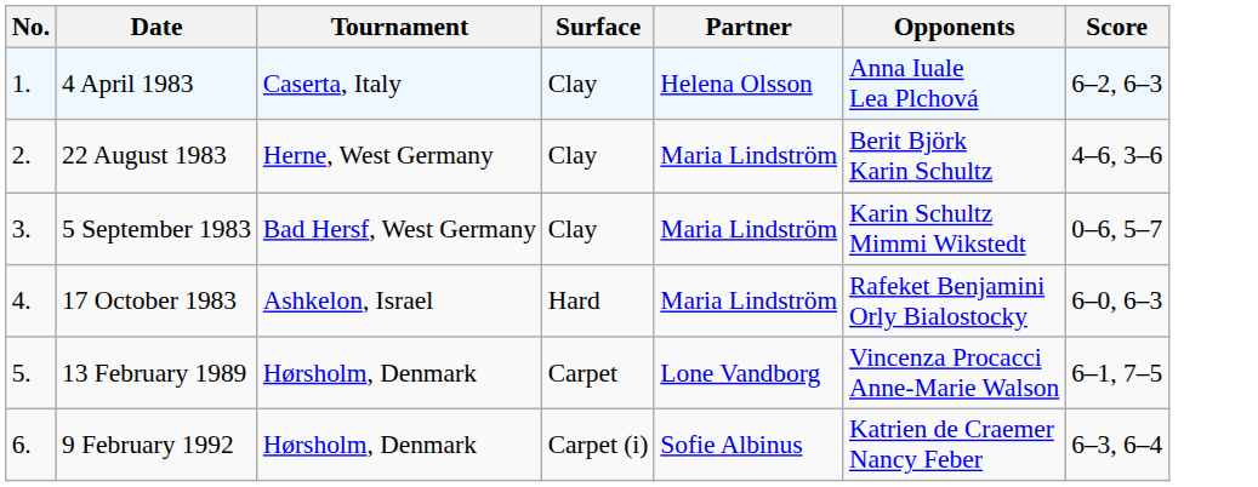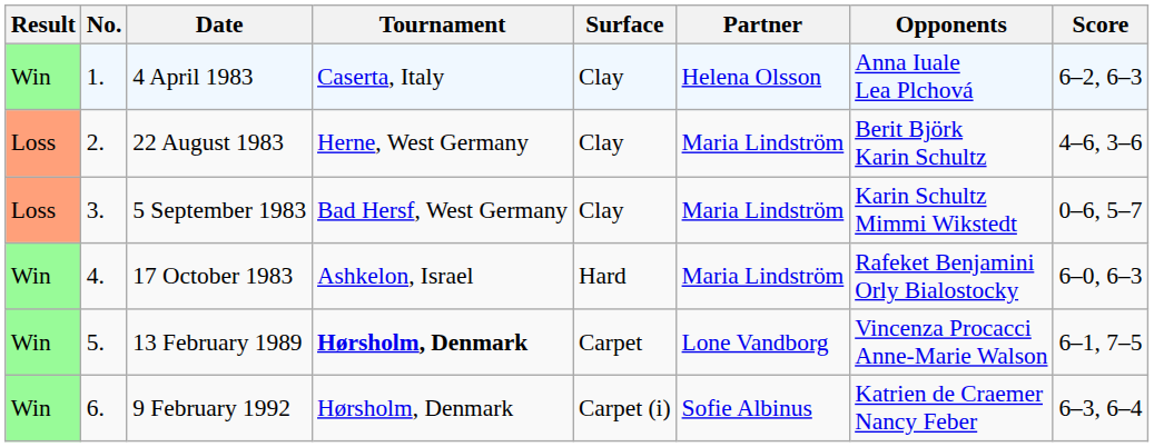+ column: Result | Win | Loss | Loss | Win | Win | Win
13 February 1989 | Tournament: normal -> bold
